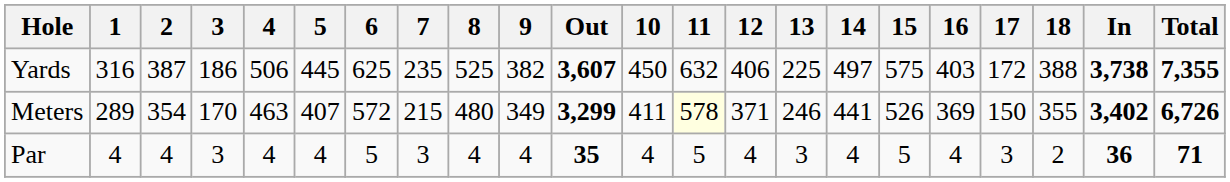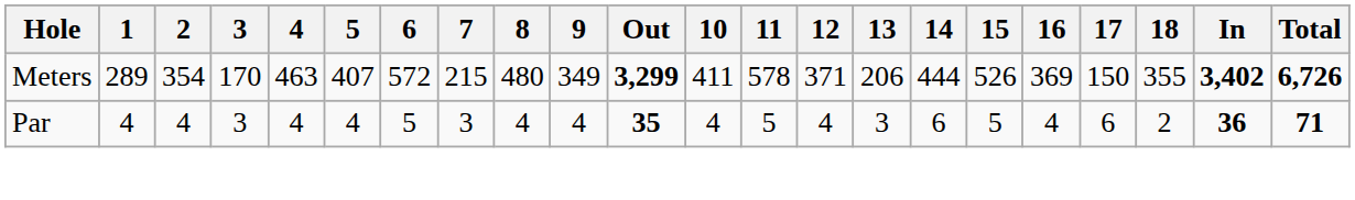- row: Yards | 316 | 387 | 186 | 506 | 445 | 625 | 235 | 525 | 382 | 3,607 | 450 | 632 | 406 | 225 | 497 | 575 | 403 | 172 | 388 | 3,738 | 7,355
Meters | 11: lightyellow background -> no background
Meters | 13: 246 -> 206
Meters | 14: 441 -> 444
Par | 14: 4 -> 6
Par | 17: 3 -> 6
